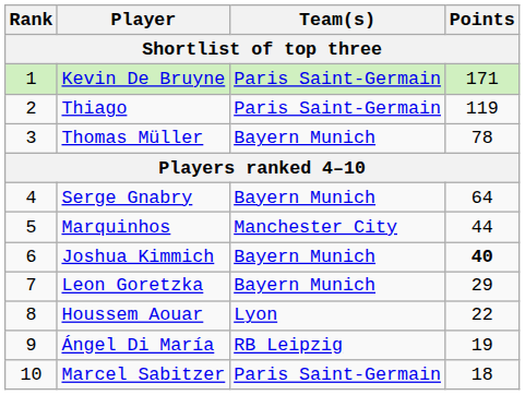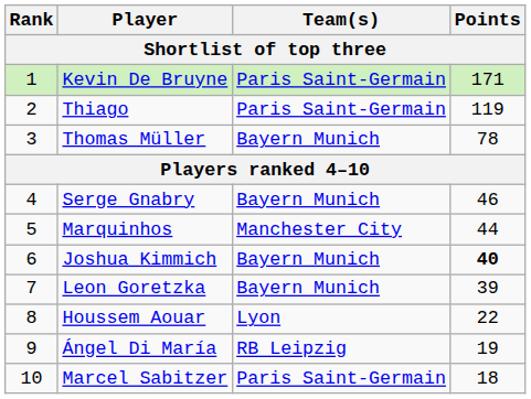Serge Gnabry | Points: 64 -> 46
Leon Goretzka | Points: 29 -> 39
